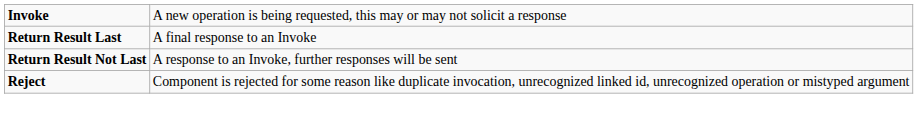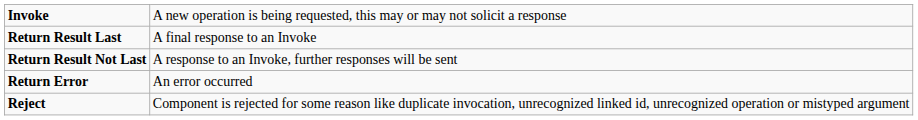+ row: Return Error | An error occurred
